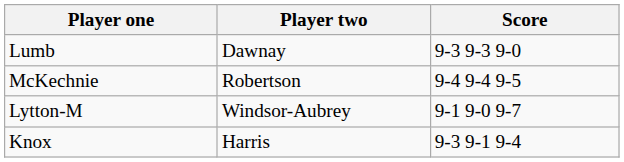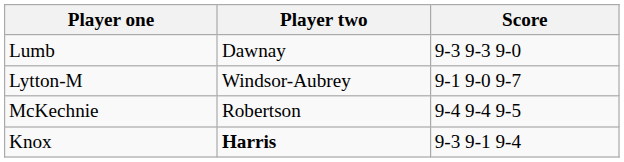rows swapped: McKechnie <-> Lytton-M
Knox | Player two: normal -> bold
